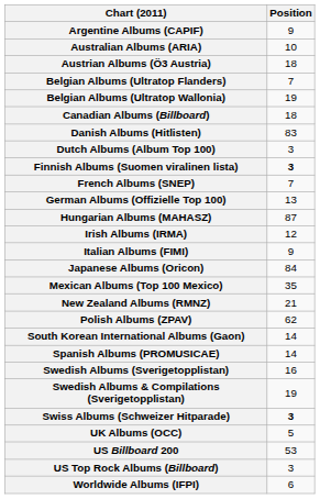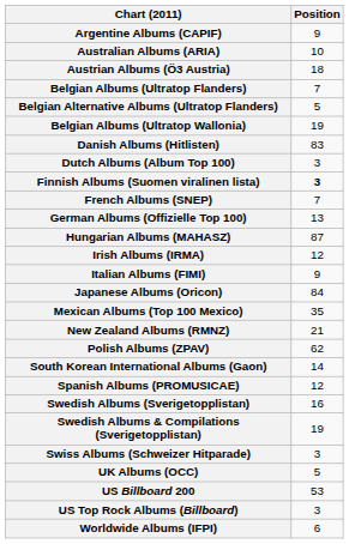+ row: Belgian Alternative Albums (Ultratop Flanders) | 5
- row: Canadian Albums (Billboard) | 18
Spanish Albums (PROMUSICAE) | Position: 14 -> 12
Swiss Albums (Schweizer Hitparade) | Position: bold -> normal
